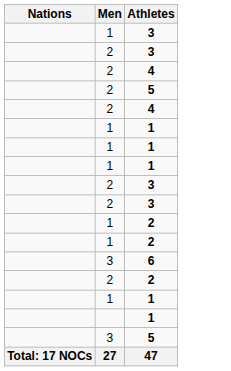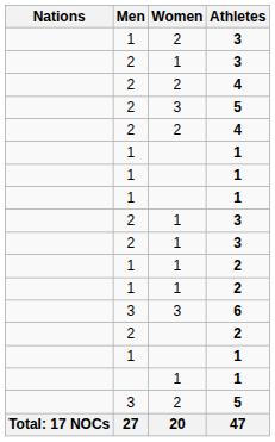+ column: Women | 2 | 1 | 2 | 3 | 2 | 1 | 1 | 1 | 1 | 3 | 1 | 2 | 20
